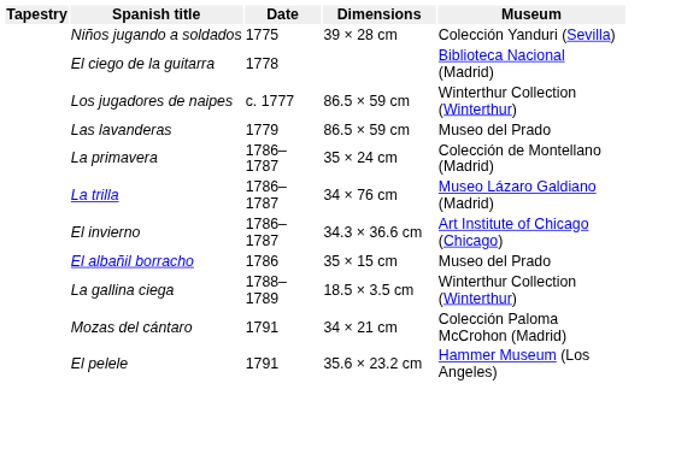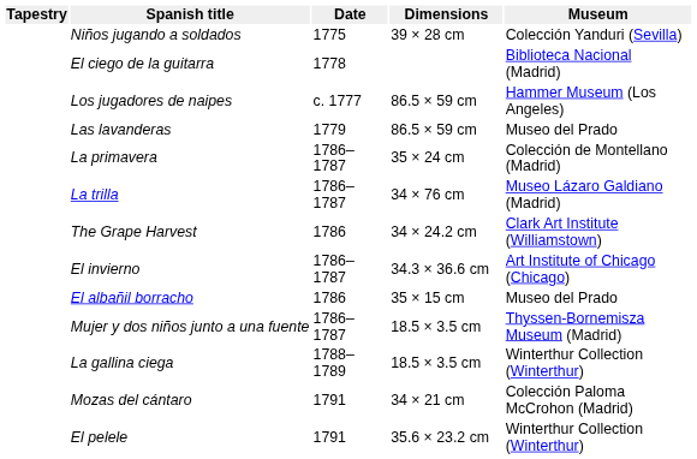Los jugadores de naipes | Museum: Winterthur Collection (Winterthur) -> Hammer Museum (Los Angeles)
+ row: The Grape Harvest | 1786 | 34 × 24.2 cm | Clark Art Institute (Williamstown)
+ row: Mujer y dos niños junto a una fuente | 1786–1787 | 18.5 × 3.5 cm | Thyssen-Bornemisza Museum (Madrid)
El pelele | Museum: Hammer Museum (Los Angeles) -> Winterthur Collection (Winterthur)
